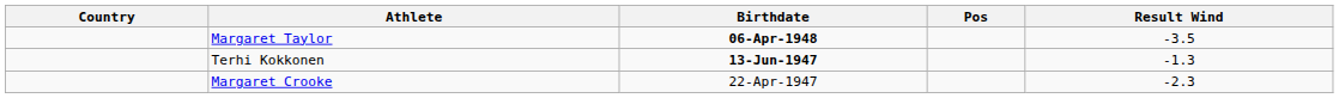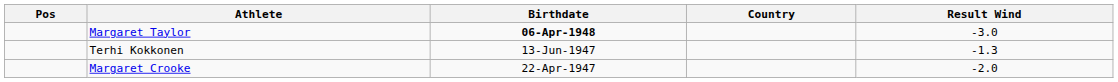columns swapped: Pos <-> Country
Margaret Taylor | Result Wind: -3.5 -> -3.0
Terhi Kokkonen | Birthdate: bold -> normal
Margaret Crooke | Result Wind: -2.3 -> -2.0
